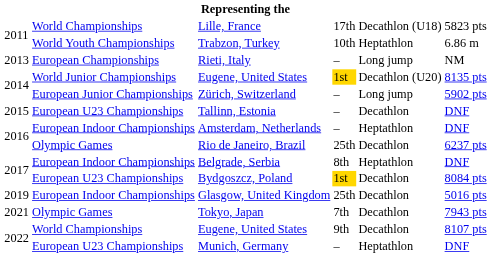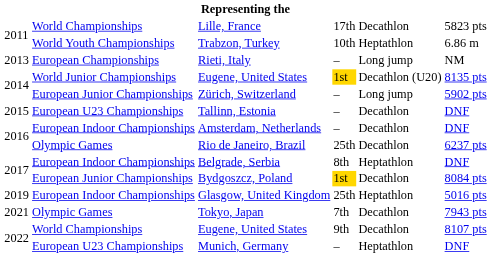Lille, France | column 5: Decathlon (U18) -> Decathlon
Amsterdam, Netherlands | column 5: Heptathlon -> Decathlon
Bydgoszcz, Poland | column 2: European U23 Championships -> European Junior Championships
Glasgow, United Kingdom | column 5: Decathlon -> Heptathlon
